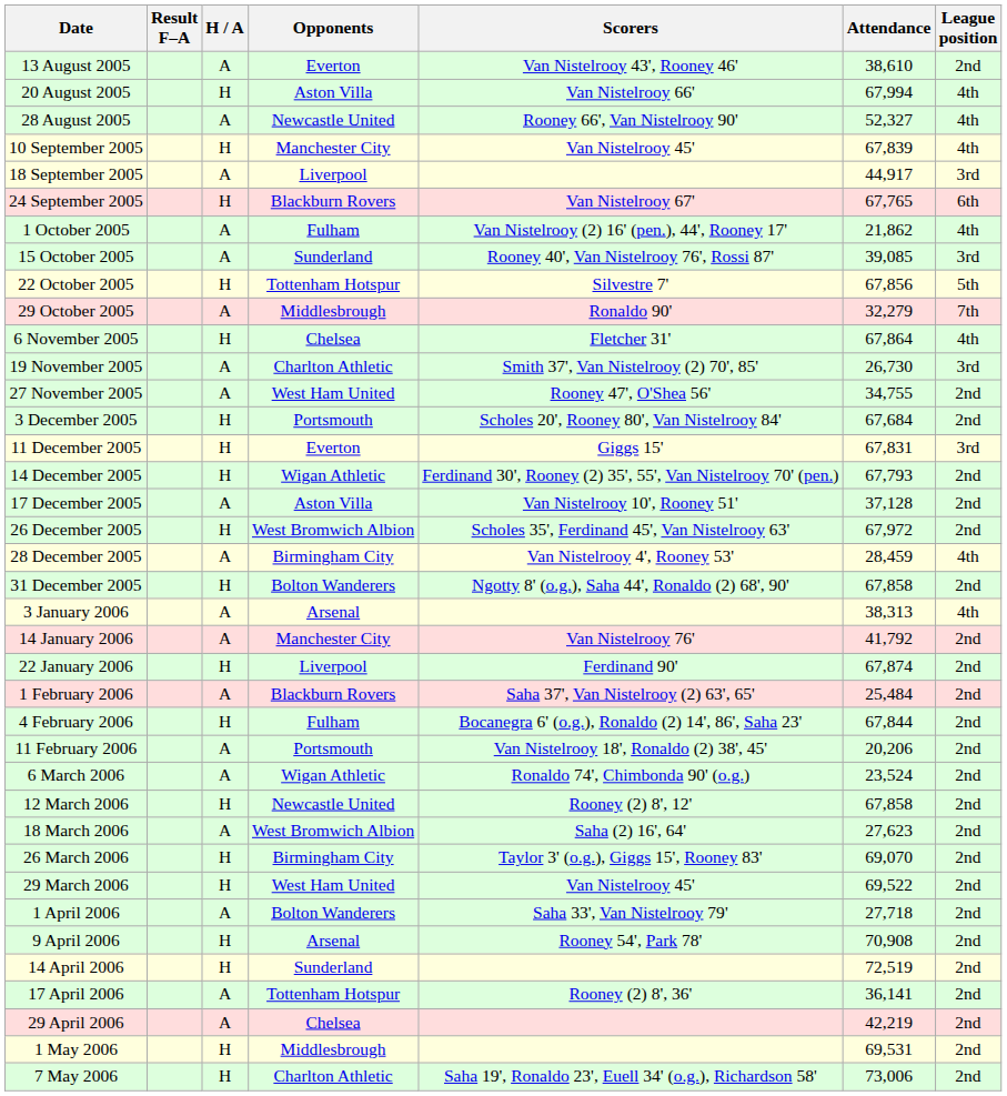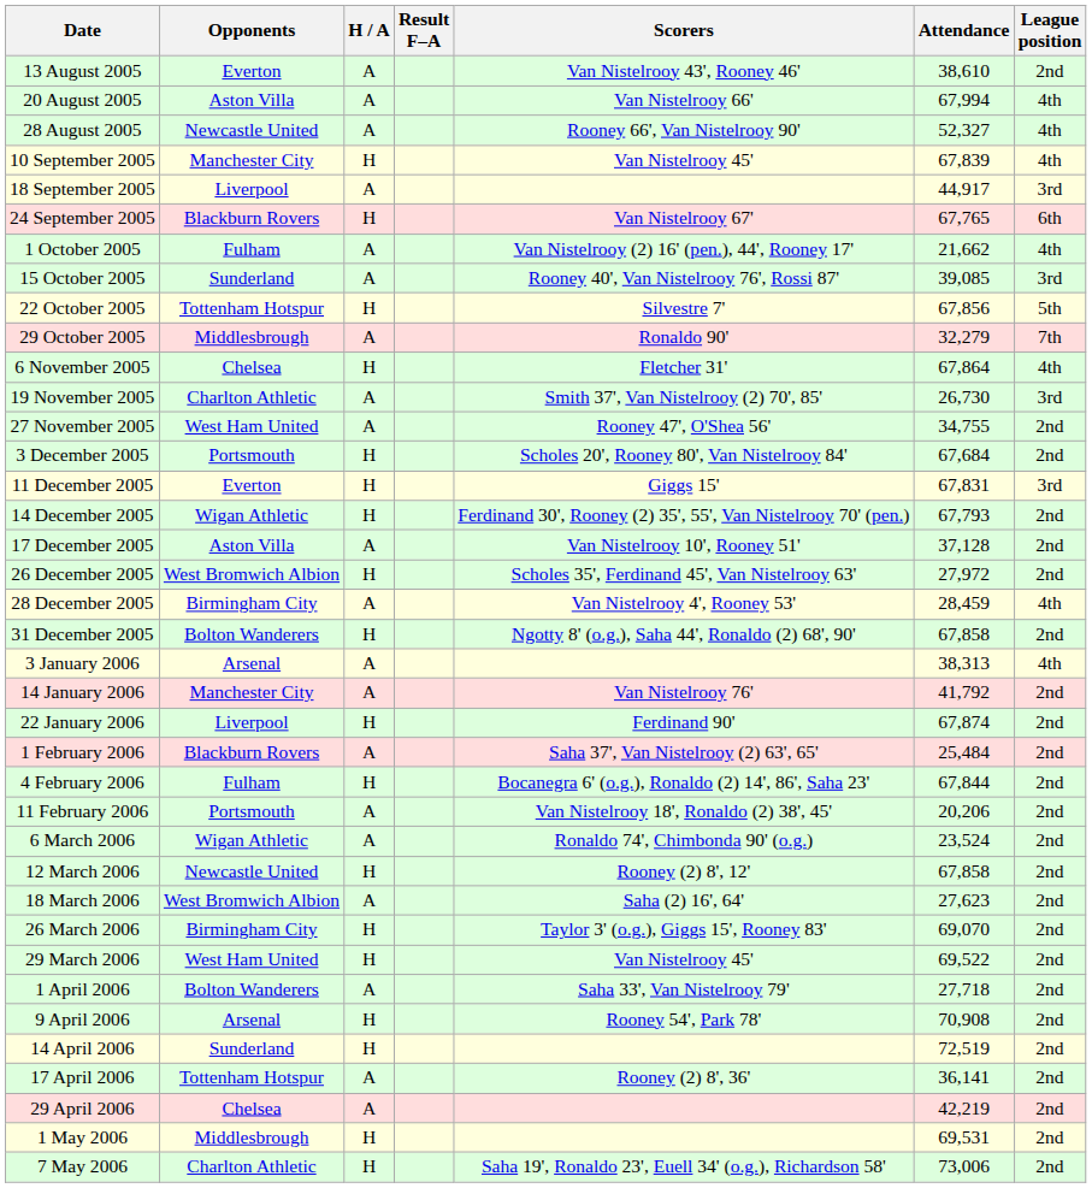columns swapped: Opponents <-> Result F–A
20 August 2005 | H / A: H -> A
1 October 2005 | Attendance: 21,862 -> 21,662
26 December 2005 | Attendance: 67,972 -> 27,972
